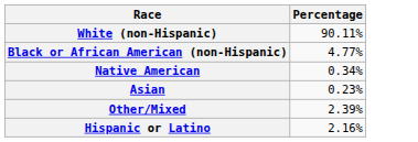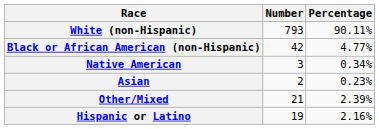+ column: Number | 793 | 42 | 3 | 2 | 21 | 19
